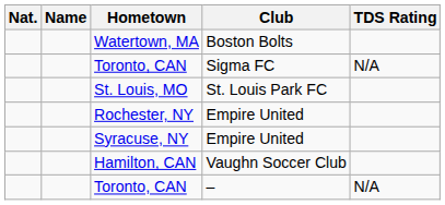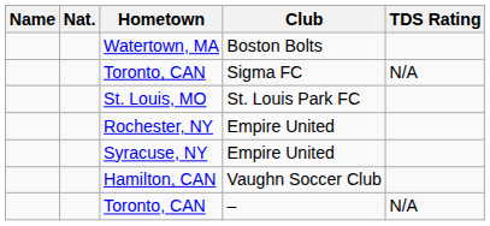columns swapped: Name <-> Nat.
